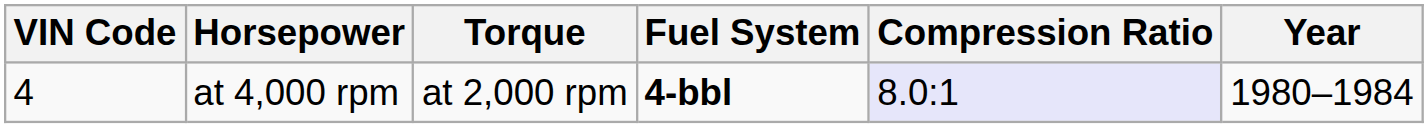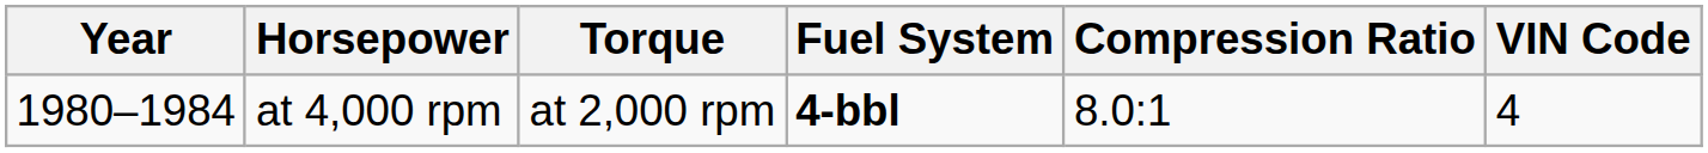columns swapped: Year <-> VIN Code
at 4,000 rpm | Compression Ratio: lavender background -> no background
